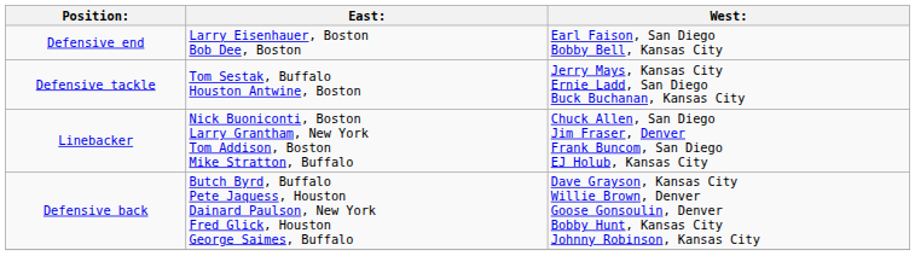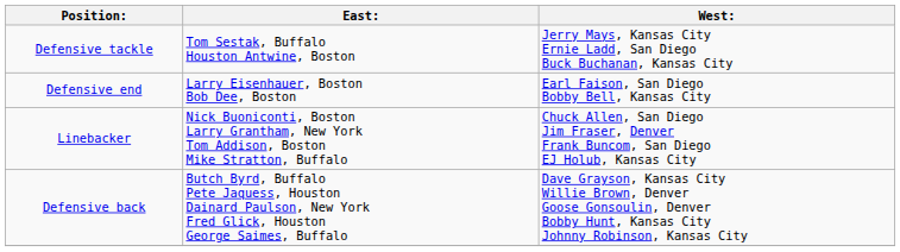rows swapped: Defensive end <-> Defensive tackle
